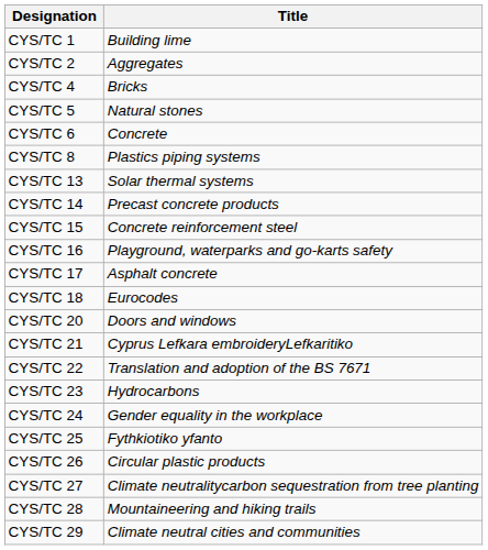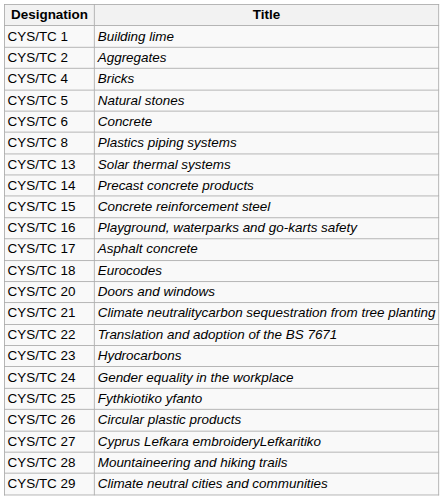CYS/TC 21 | Title: Cyprus Lefkara embroideryLefkaritiko -> Climate neutralitycarbon sequestration from tree planting
CYS/TC 27 | Title: Climate neutralitycarbon sequestration from tree planting -> Cyprus Lefkara embroideryLefkaritiko
